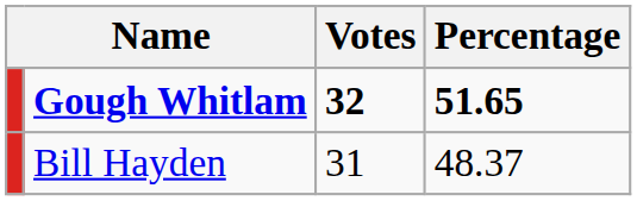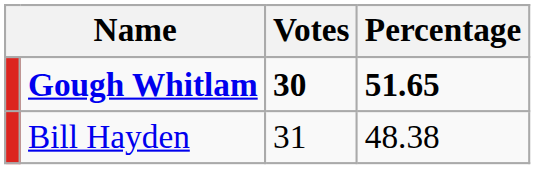Gough Whitlam | Votes: 32 -> 30
Bill Hayden | Percentage: 48.37 -> 48.38
